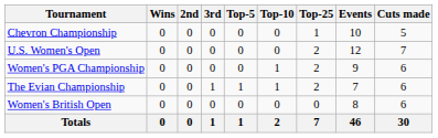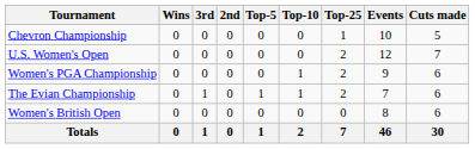columns swapped: 2nd <-> 3rd
